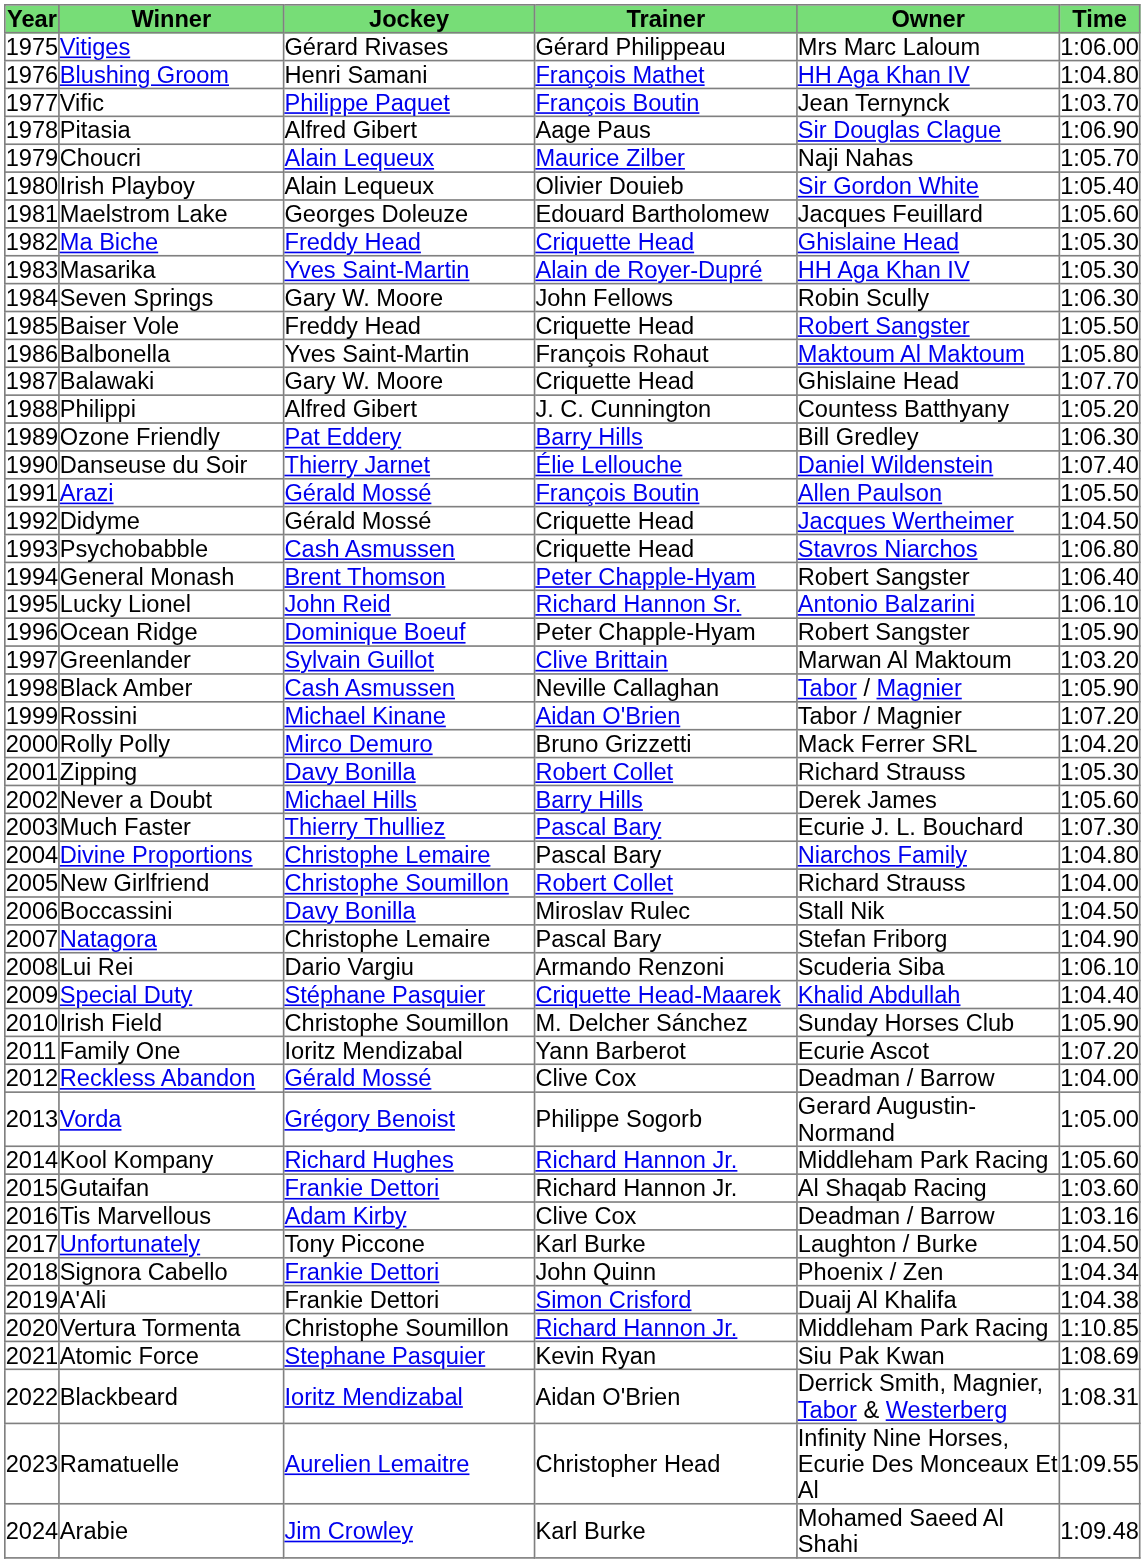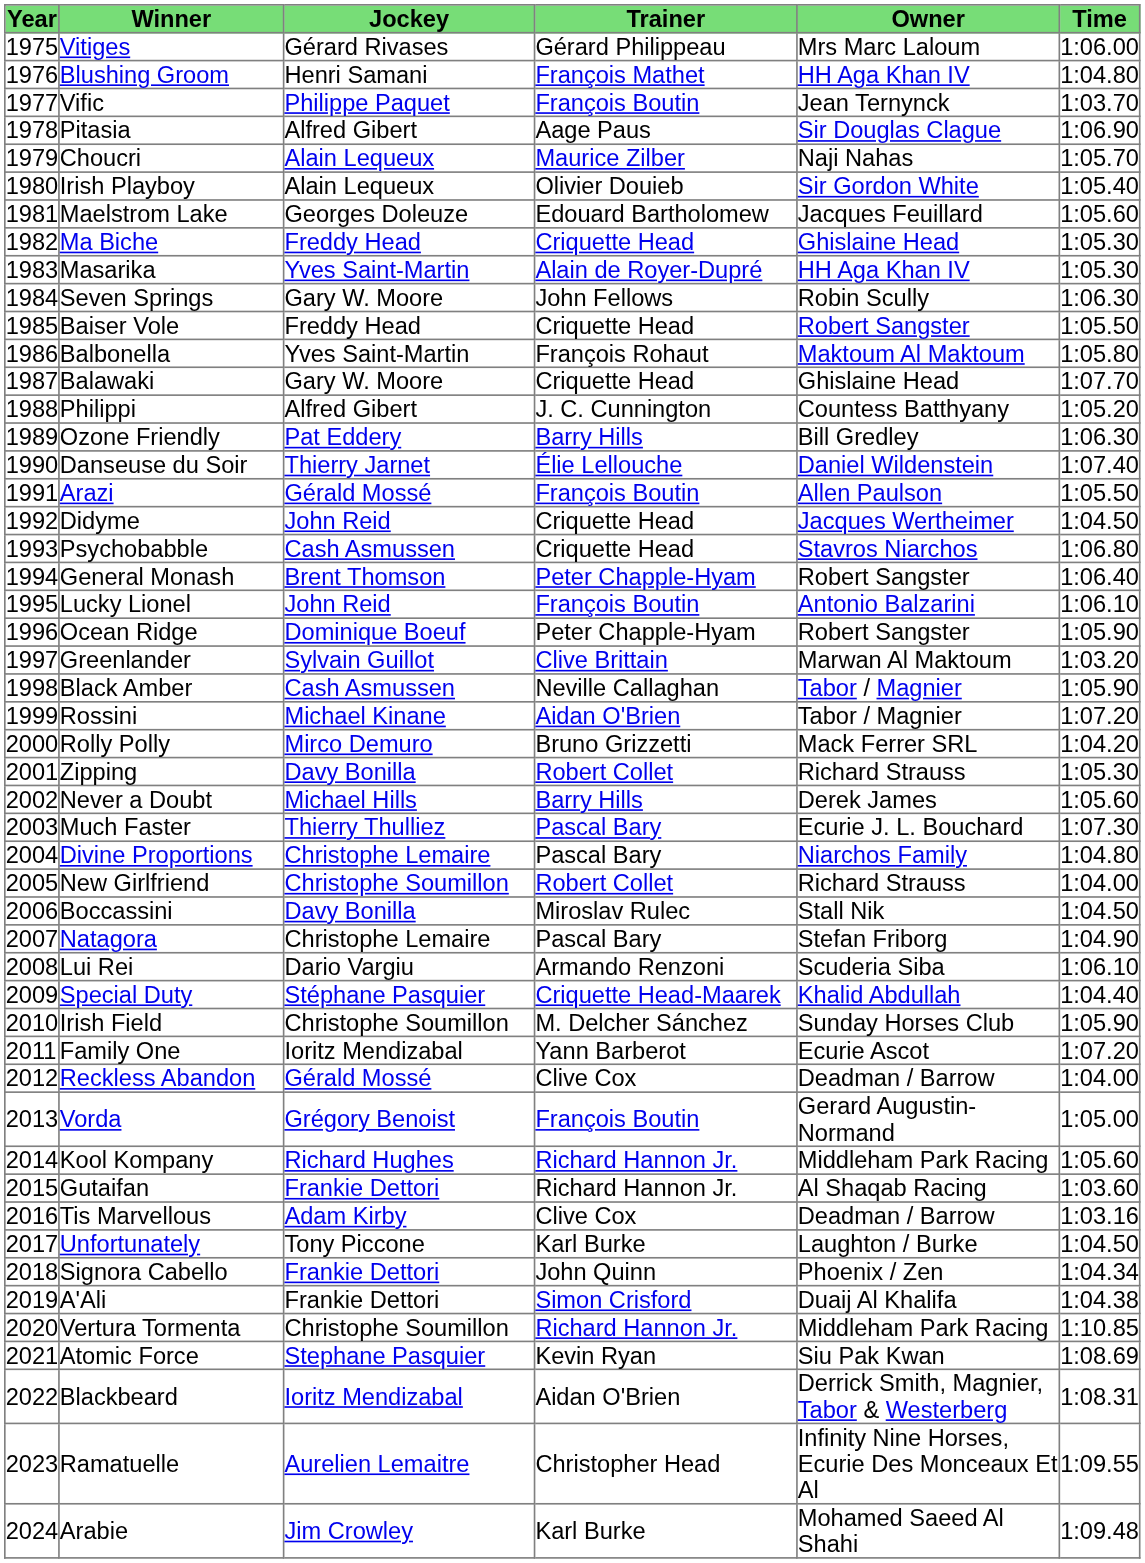Didyme | Jockey: Gérald Mossé -> John Reid
Lucky Lionel | Trainer: Richard Hannon Sr. -> François Boutin
Vorda | Trainer: Philippe Sogorb -> François Boutin
